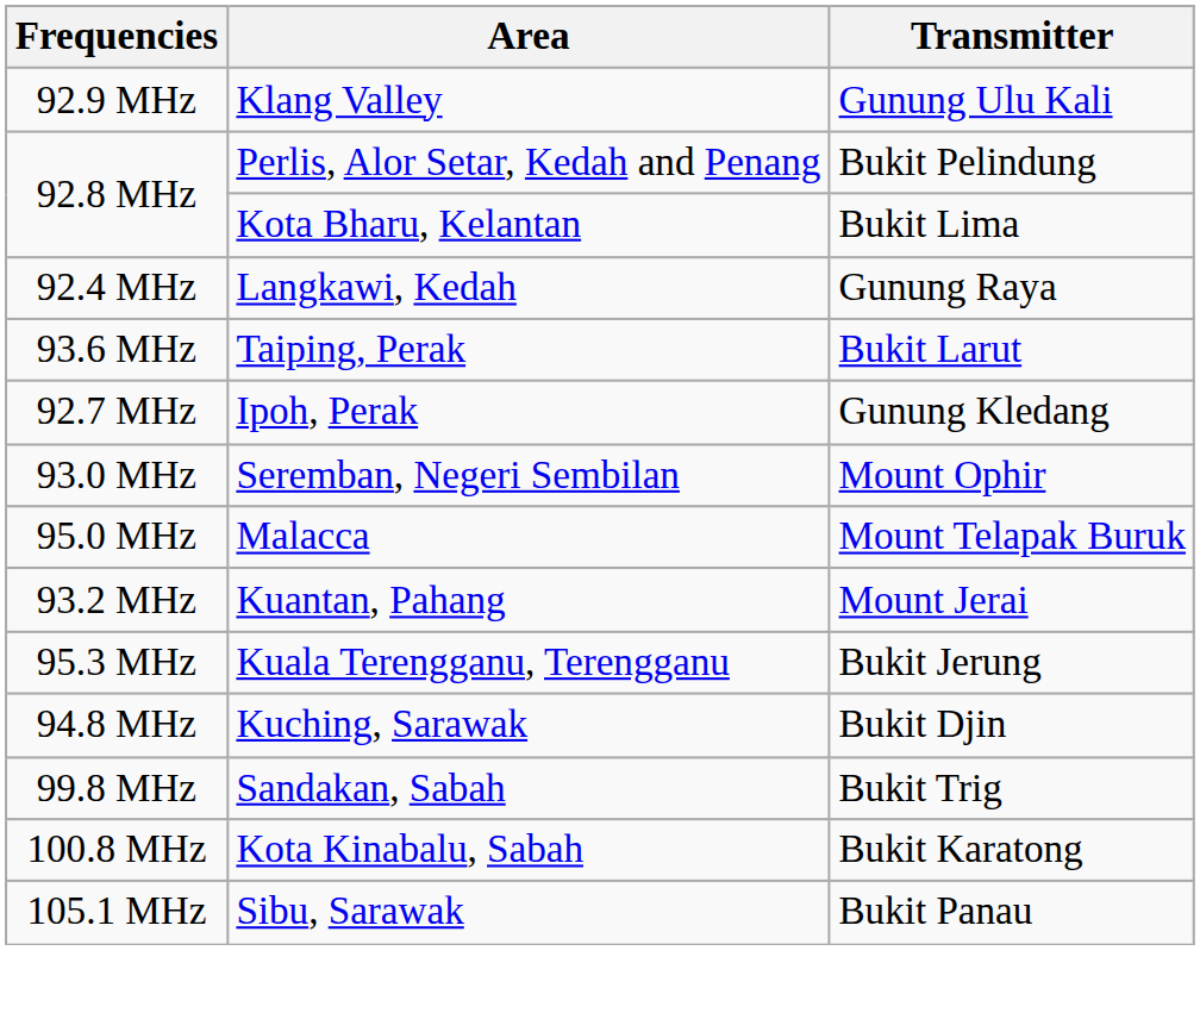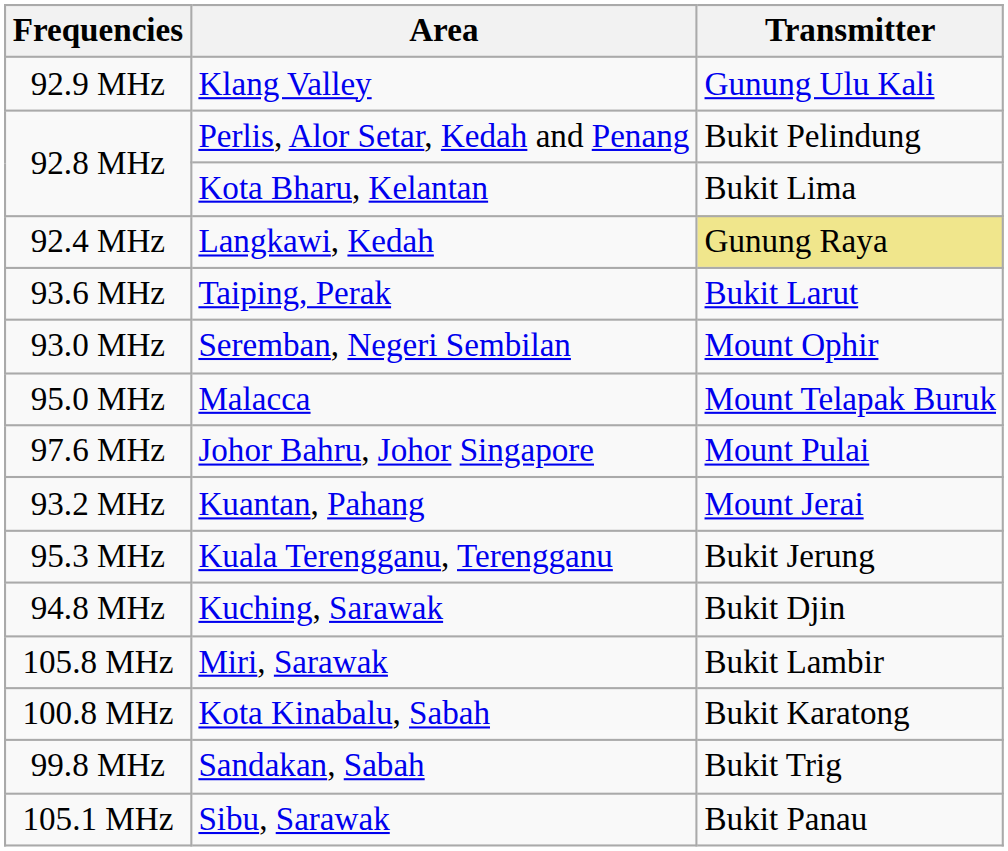Langkawi, Kedah | Transmitter: no background -> khaki background
- row: 92.7 MHz | Ipoh, Perak | Gunung Kledang
+ row: 97.6 MHz | Johor Bahru, Johor Singapore | Mount Pulai
+ row: 105.8 MHz | Miri, Sarawak | Bukit Lambir
rows swapped: Kota Kinabalu, Sabah <-> Sandakan, Sabah
